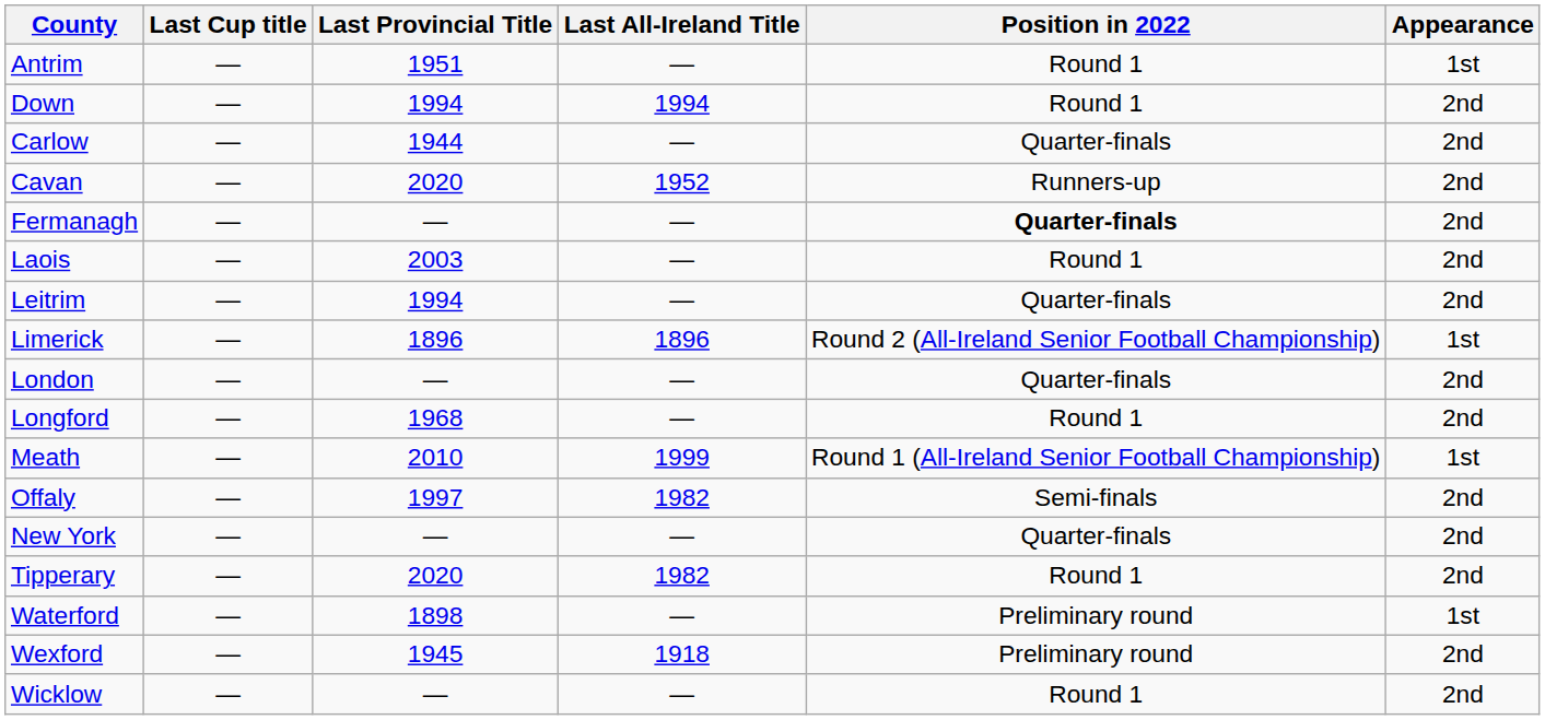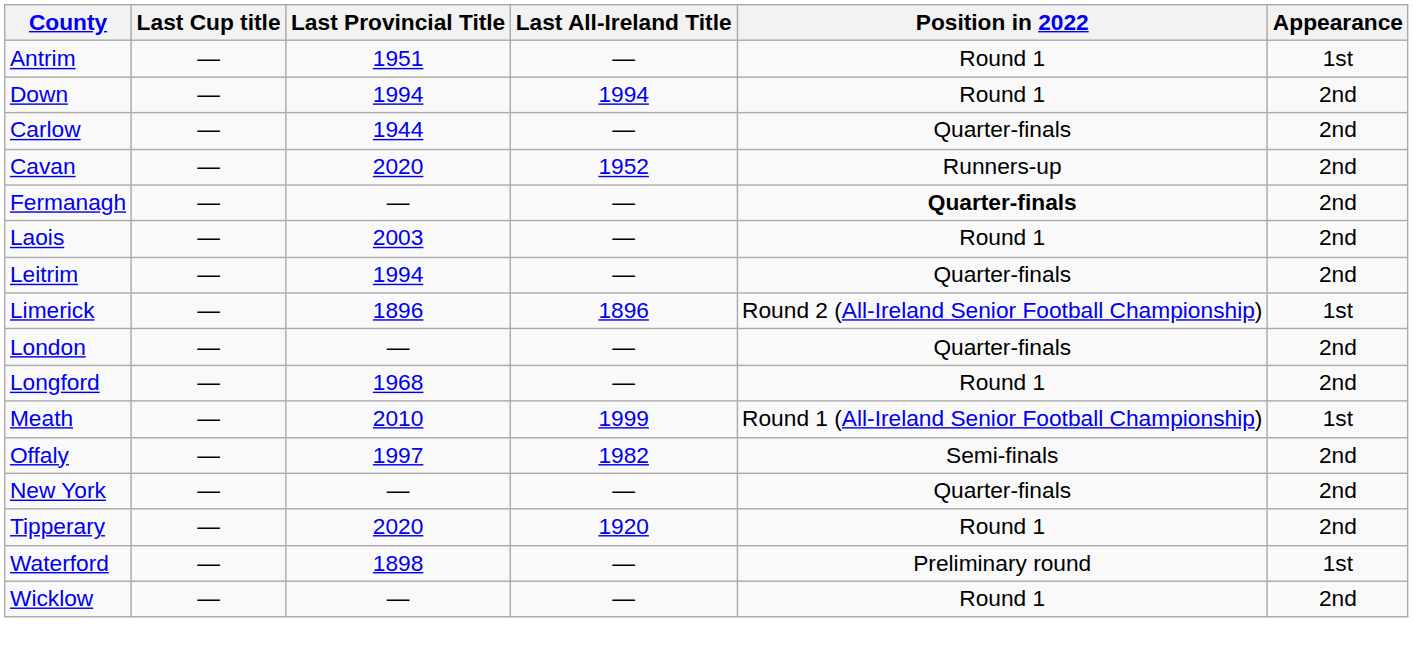Tipperary | Last All-Ireland Title: 1982 -> 1920
- row: Wexford | — | 1945 | 1918 | Preliminary round | 2nd
